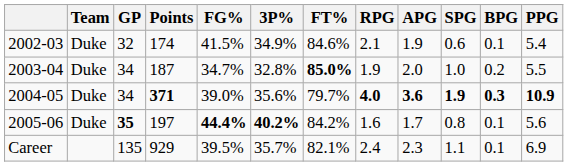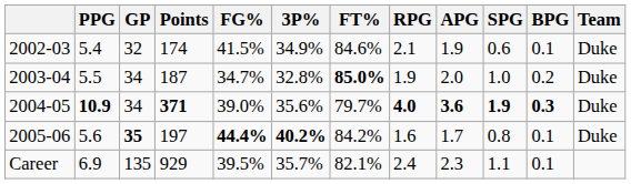columns swapped: Team <-> PPG
